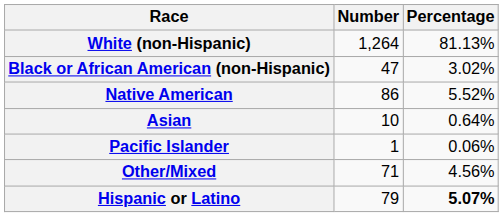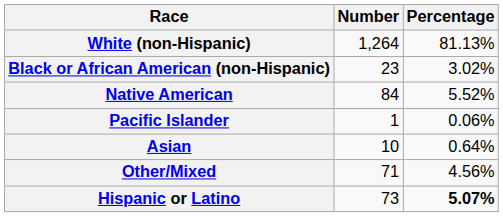Black or African American (non-Hispanic) | Number: 47 -> 23
Native American | Number: 86 -> 84
rows swapped: Asian <-> Pacific Islander
Hispanic or Latino | Number: 79 -> 73
